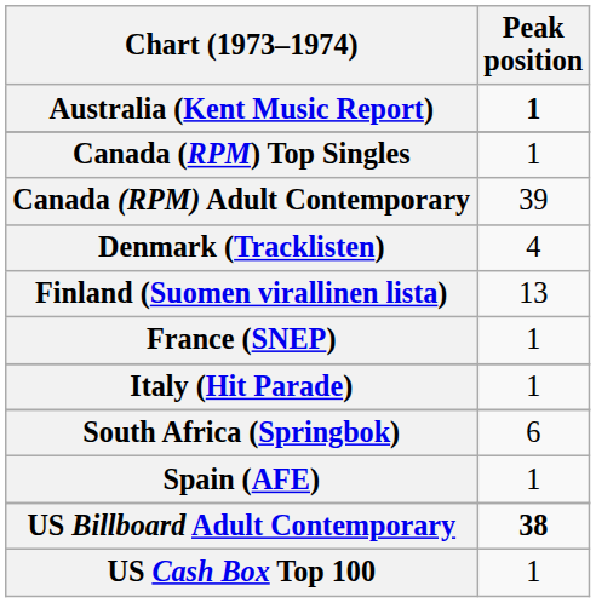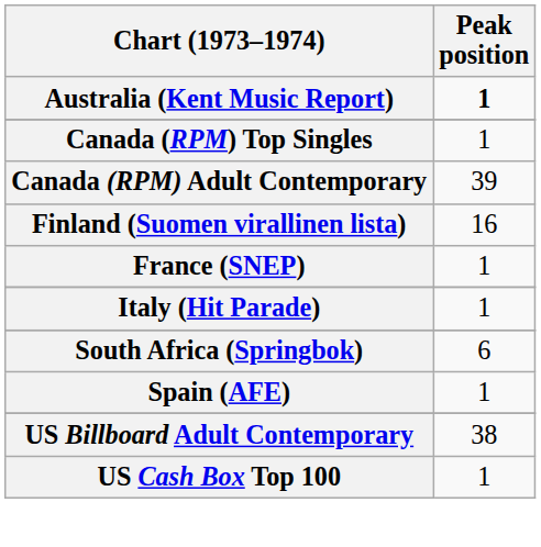- row: Denmark (Tracklisten) | 4
Finland (Suomen virallinen lista) | Peak position: 13 -> 16
US Billboard Adult Contemporary | Peak position: bold -> normal
